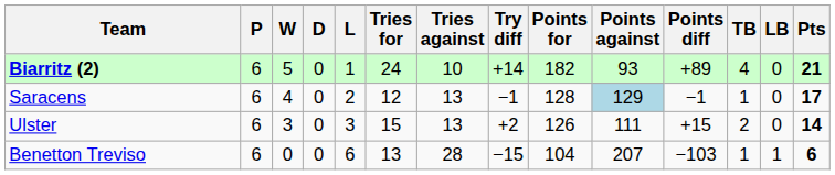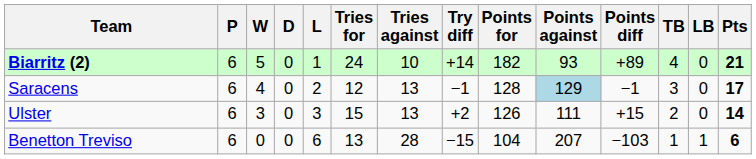Saracens | TB: 1 -> 3
